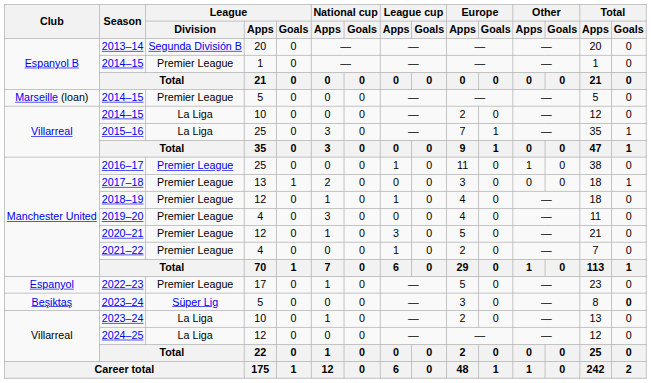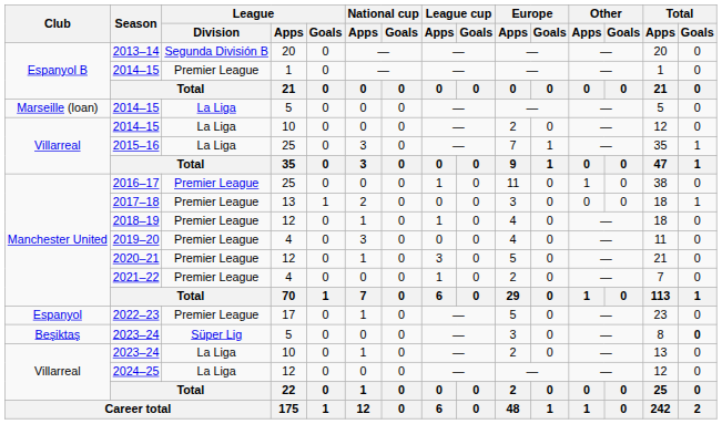2014–15 / 5 | League / Division: Premier League -> La Liga
